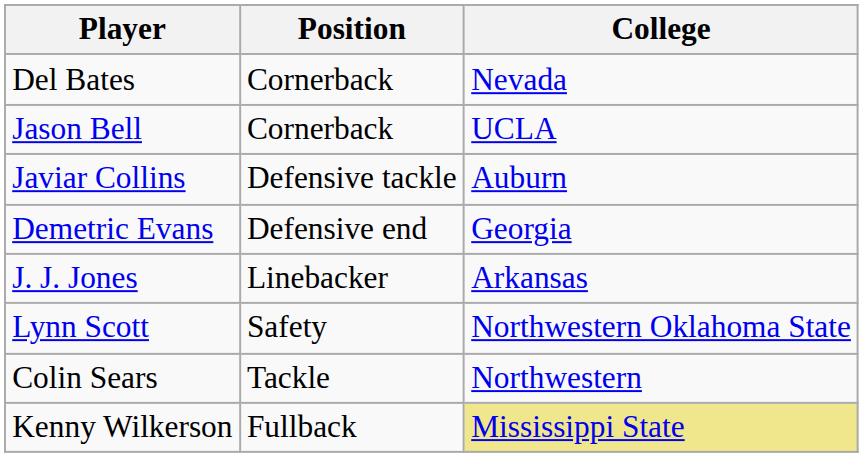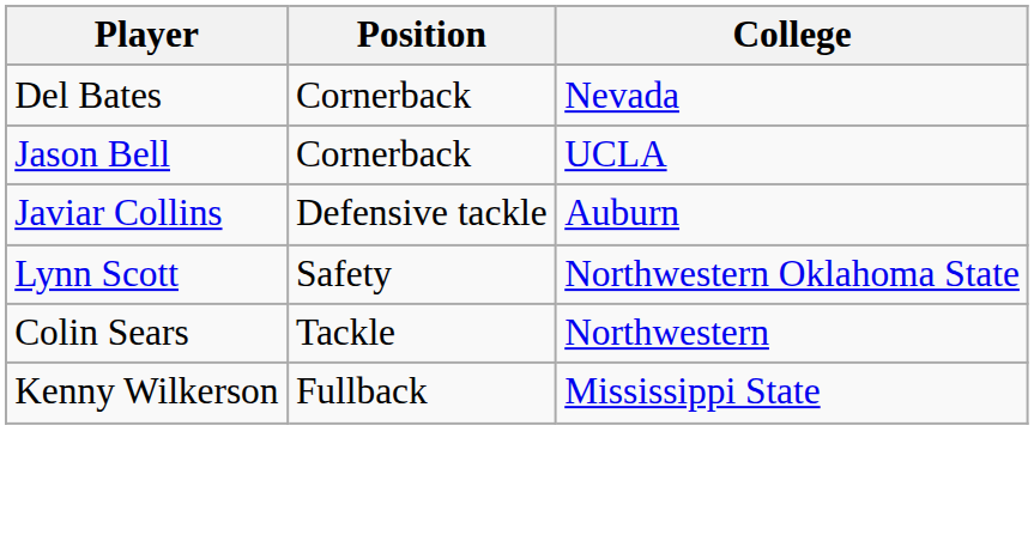- row: Demetric Evans | Defensive end | Georgia
- row: J. J. Jones | Linebacker | Arkansas
Kenny Wilkerson | College: khaki background -> no background
